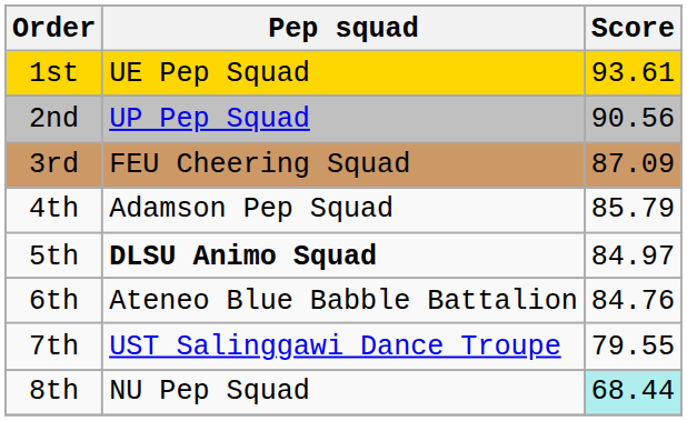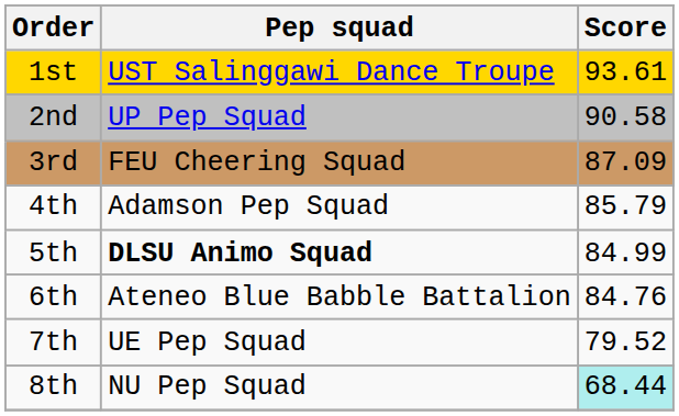1st | Pep squad: UE Pep Squad -> UST Salinggawi Dance Troupe
2nd | Score: 90.56 -> 90.58
5th | Score: 84.97 -> 84.99
7th | Pep squad: UST Salinggawi Dance Troupe -> UE Pep Squad
7th | Score: 79.55 -> 79.52
